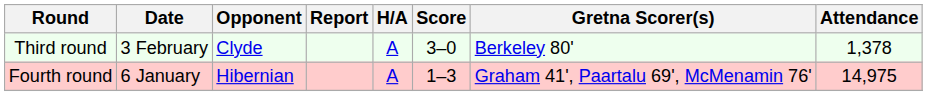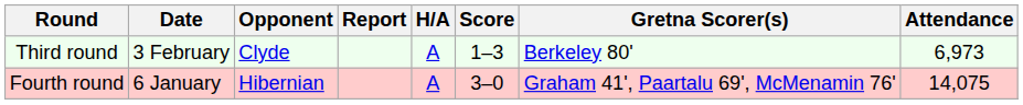Third round | Score: 3–0 -> 1–3
Third round | Attendance: 1,378 -> 6,973
Fourth round | Score: 1–3 -> 3–0
Fourth round | Attendance: 14,975 -> 14,075
